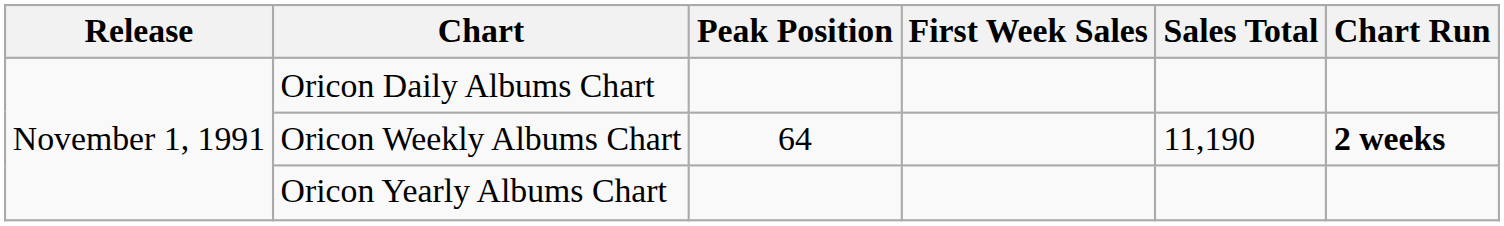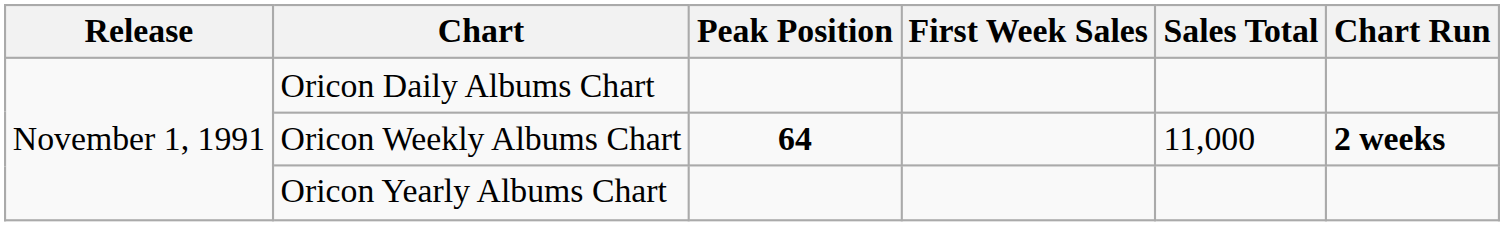Oricon Weekly Albums Chart | Peak Position: normal -> bold
Oricon Weekly Albums Chart | Sales Total: 11,190 -> 11,000
